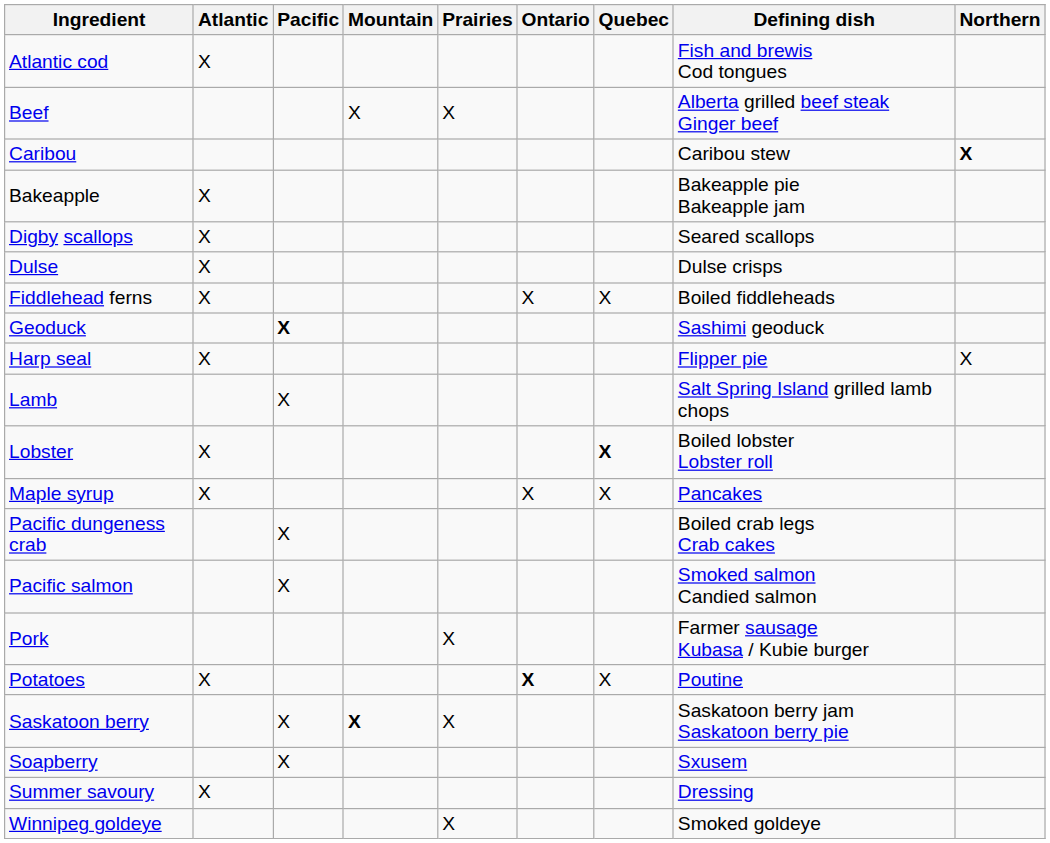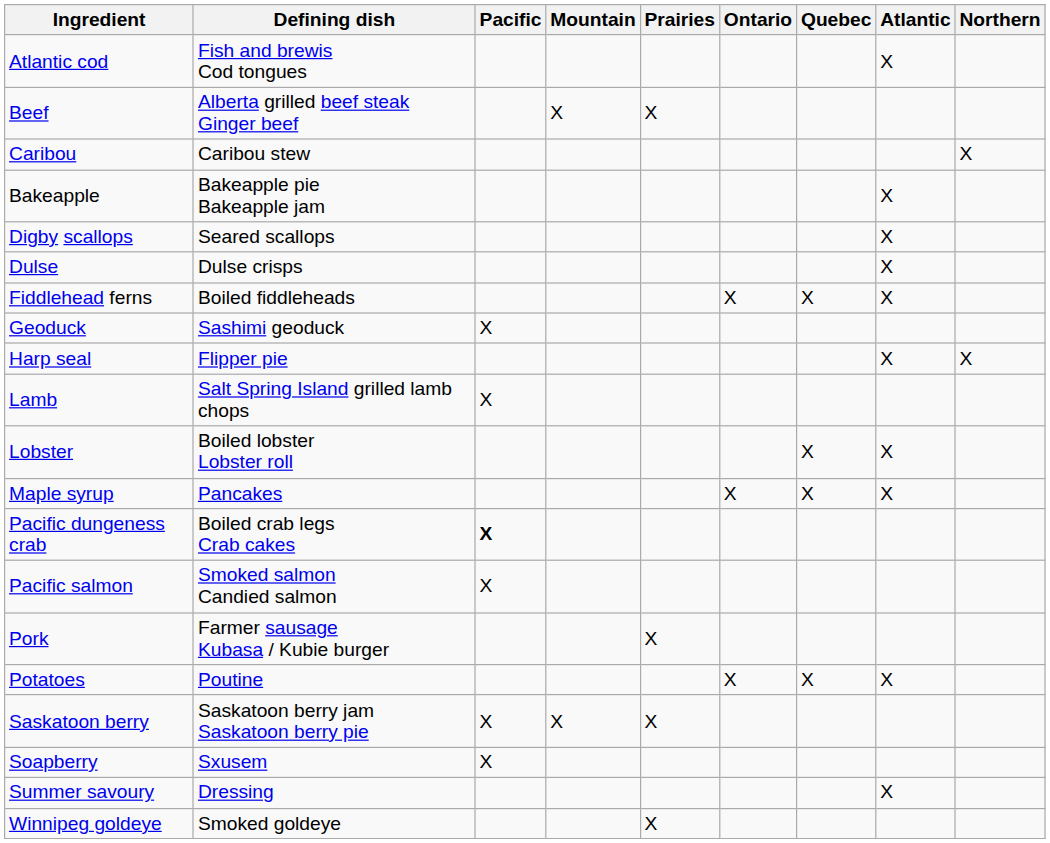columns swapped: Defining dish <-> Atlantic
Caribou | Northern: bold -> normal
Geoduck | Pacific: bold -> normal
Lobster | Quebec: bold -> normal
Pacific dungeness crab | Pacific: normal -> bold
Potatoes | Ontario: bold -> normal
Saskatoon berry | Mountain: bold -> normal
